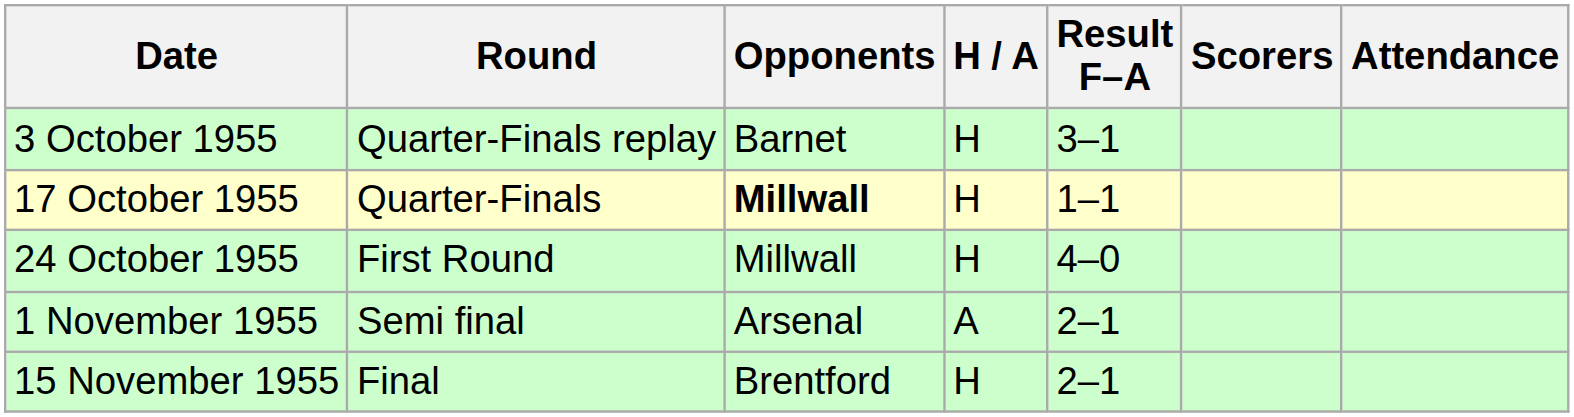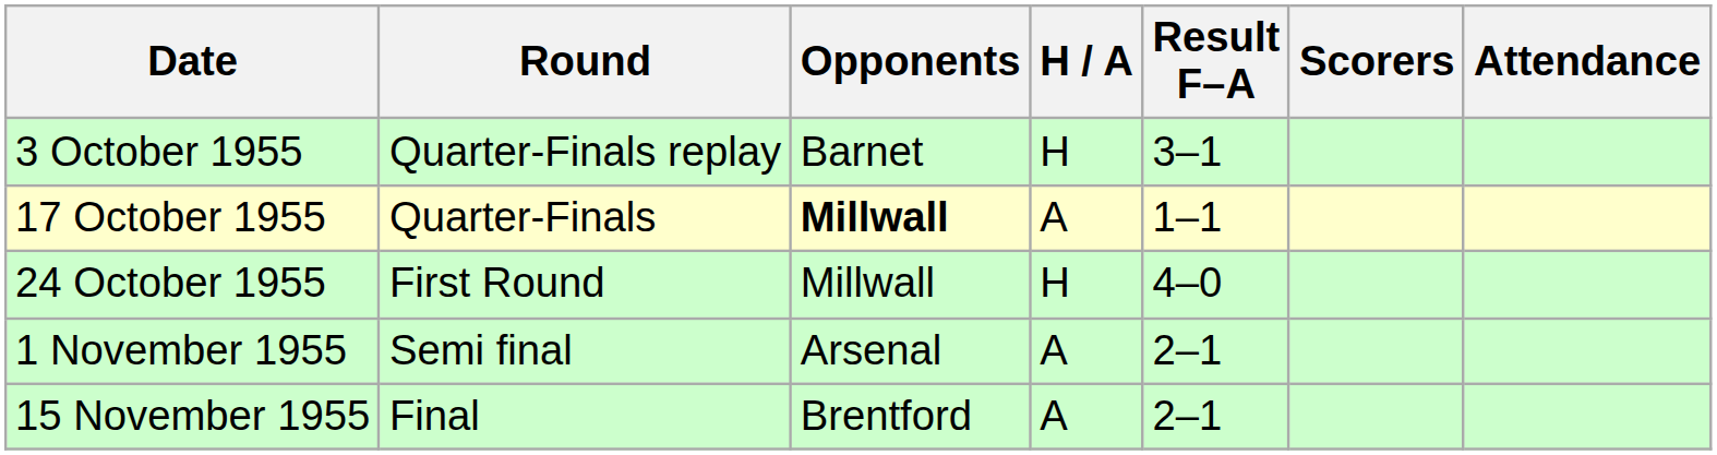17 October 1955 | H / A: H -> A
15 November 1955 | H / A: H -> A
